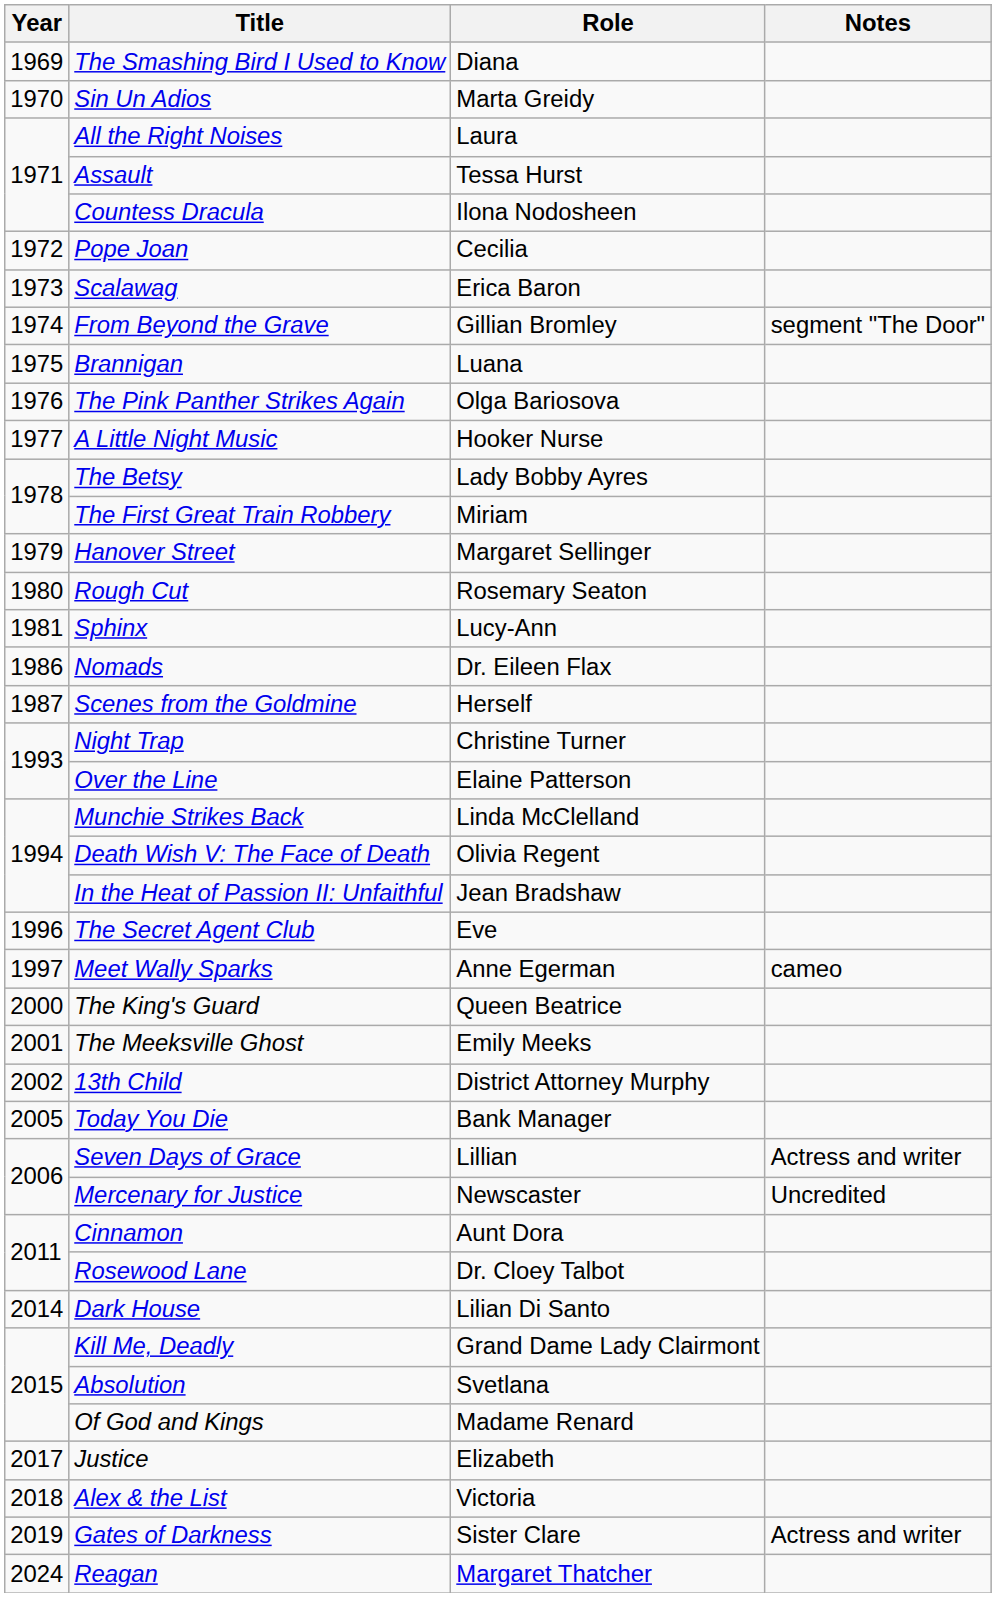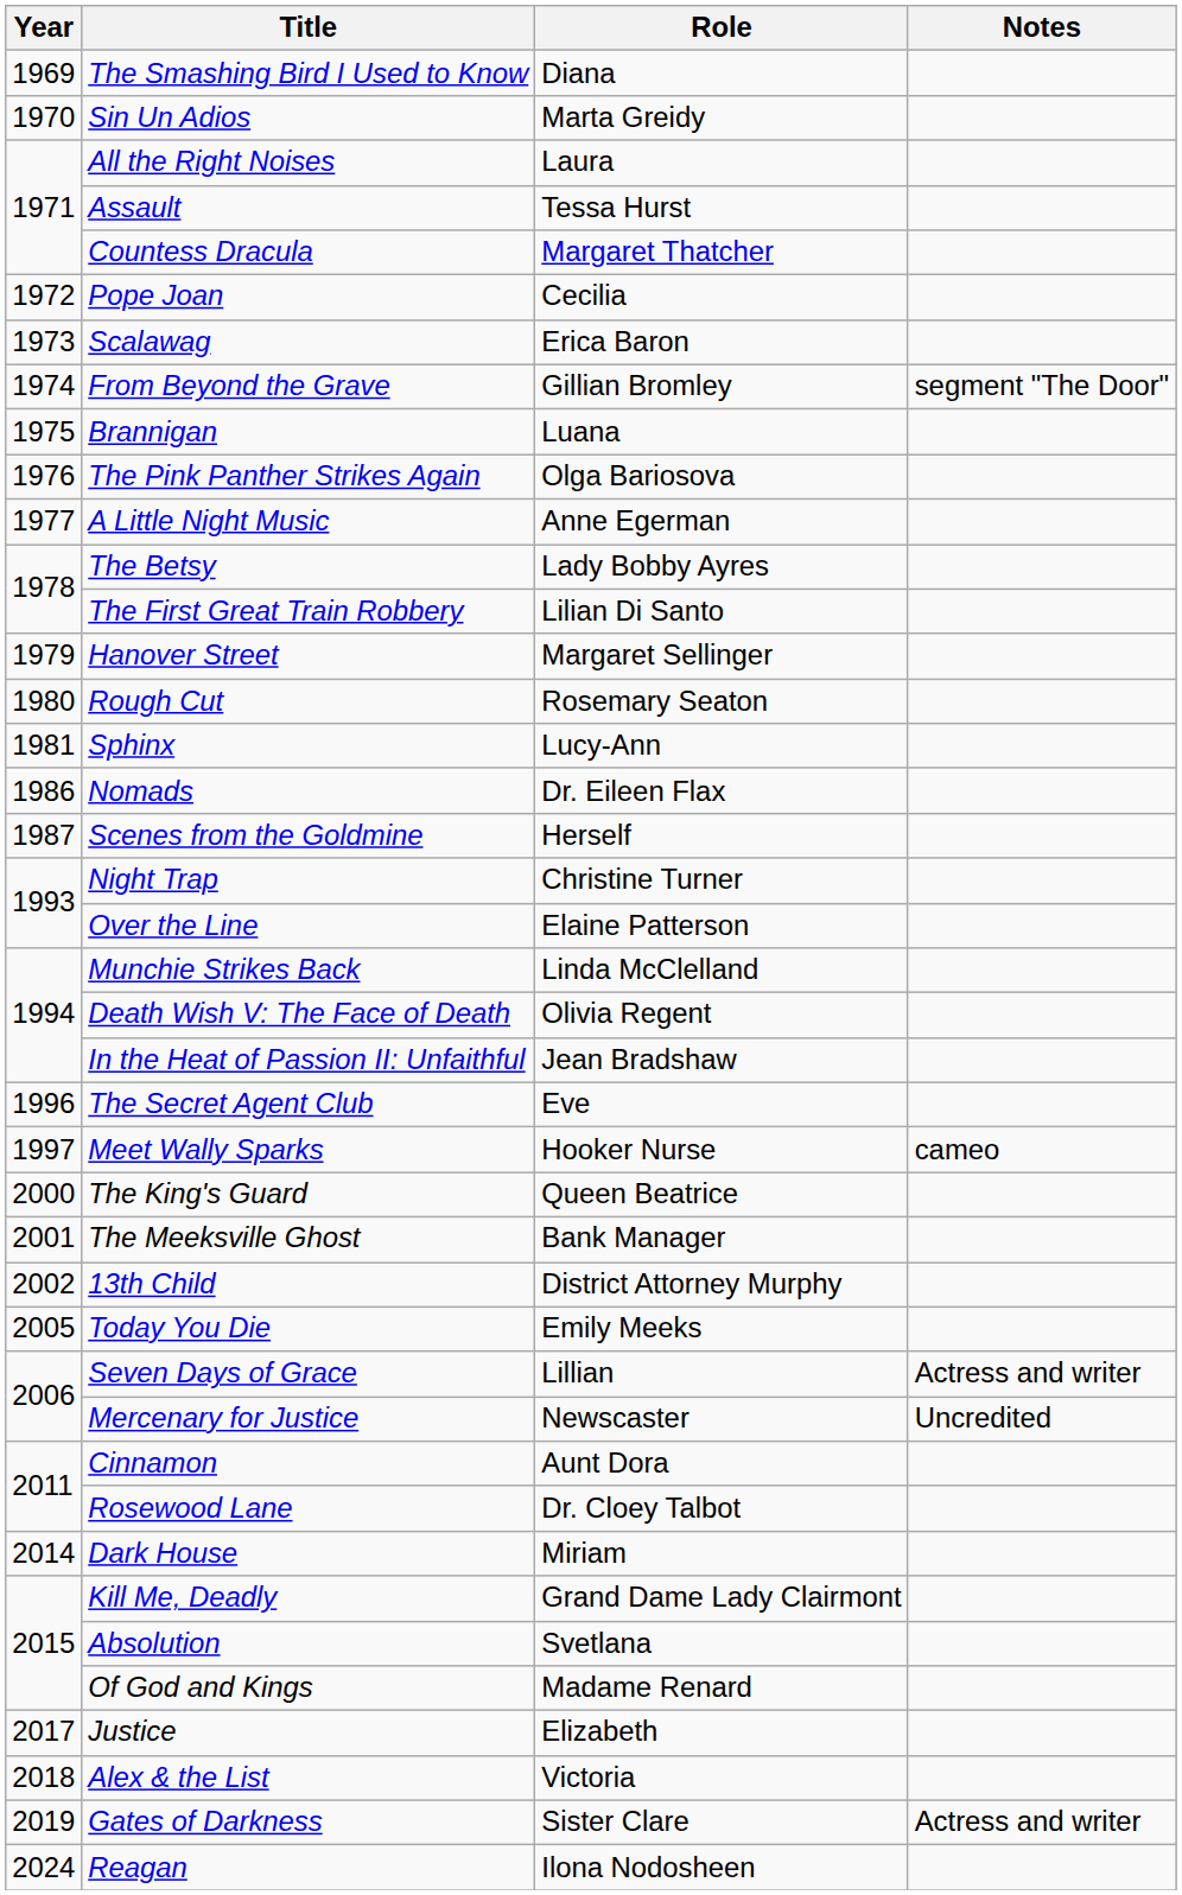Countess Dracula | Role: Ilona Nodosheen -> Margaret Thatcher
A Little Night Music | Role: Hooker Nurse -> Anne Egerman
The First Great Train Robbery | Role: Miriam -> Lilian Di Santo
Meet Wally Sparks | Role: Anne Egerman -> Hooker Nurse
The Meeksville Ghost | Role: Emily Meeks -> Bank Manager
Today You Die | Role: Bank Manager -> Emily Meeks
Dark House | Role: Lilian Di Santo -> Miriam
Reagan | Role: Margaret Thatcher -> Ilona Nodosheen
